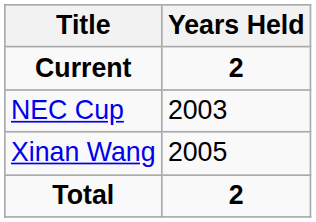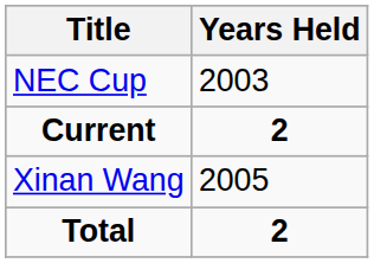rows swapped: Current <-> NEC Cup
